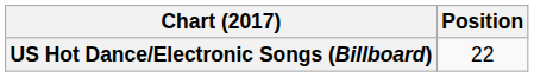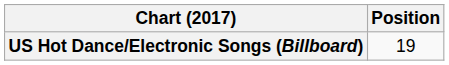US Hot Dance/Electronic Songs (Billboard) | Position: 22 -> 19
